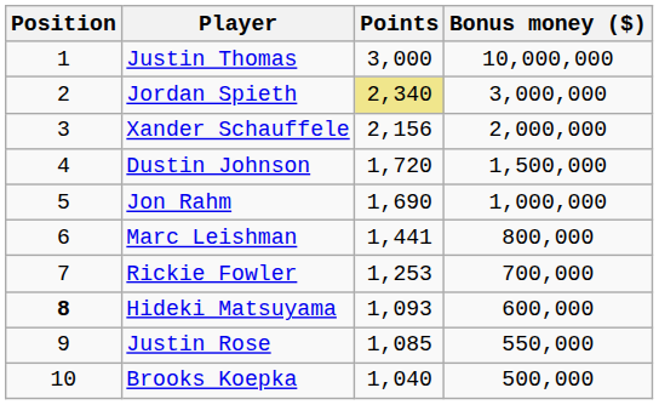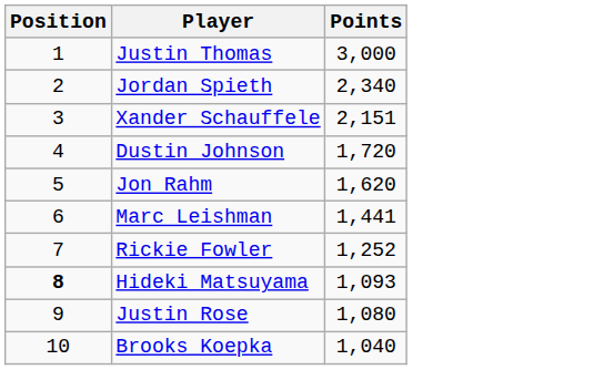- column: Bonus money ($) | 10,000,000 | 3,000,000 | 2,000,000 | 1,500,000 | 1,000,000 | 800,000 | 700,000 | 600,000 | 550,000 | 500,000
Jordan Spieth | Points: khaki background -> no background
Xander Schauffele | Points: 2,156 -> 2,151
Jon Rahm | Points: 1,690 -> 1,620
Rickie Fowler | Points: 1,253 -> 1,252
Justin Rose | Points: 1,085 -> 1,080
